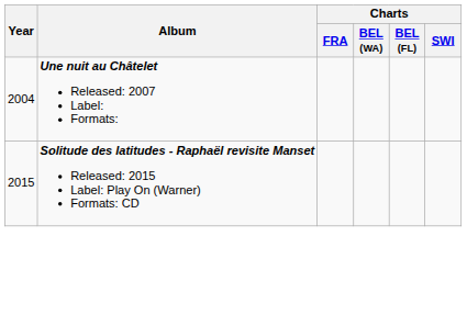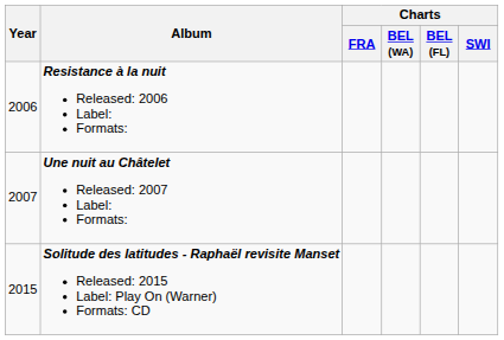+ row: 2006 | Resistance à la nuit Released: 2006 Label: Formats:
Une nuit au Châtelet Released: 2007 Label: Formats: | Year: 2004 -> 2007
